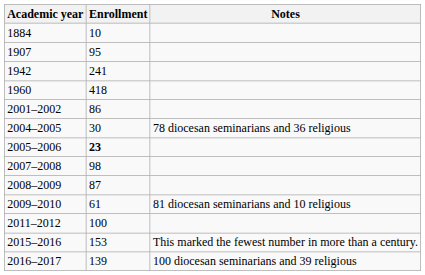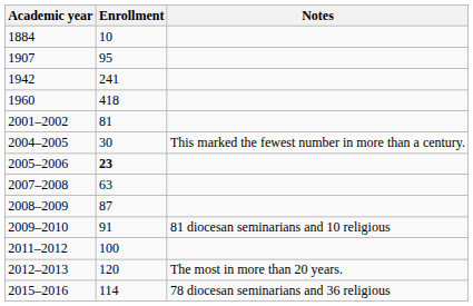2001–2002 | Enrollment: 86 -> 81
2004–2005 | Notes: 78 diocesan seminarians and 36 religious -> This marked the fewest number in more than a century.
2007–2008 | Enrollment: 98 -> 63
2009–2010 | Enrollment: 61 -> 91
+ row: 2012–2013 | 120 | The most in more than 20 years.
2015–2016 | Enrollment: 153 -> 114
2015–2016 | Notes: This marked the fewest number in more than a century. -> 78 diocesan seminarians and 36 religious
- row: 2016–2017 | 139 | 100 diocesan seminarians and 39 religious
